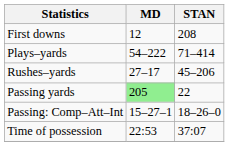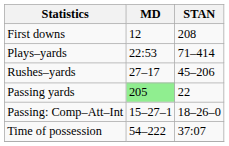Plays–yards | MD: 54–222 -> 22:53
Time of possession | MD: 22:53 -> 54–222
